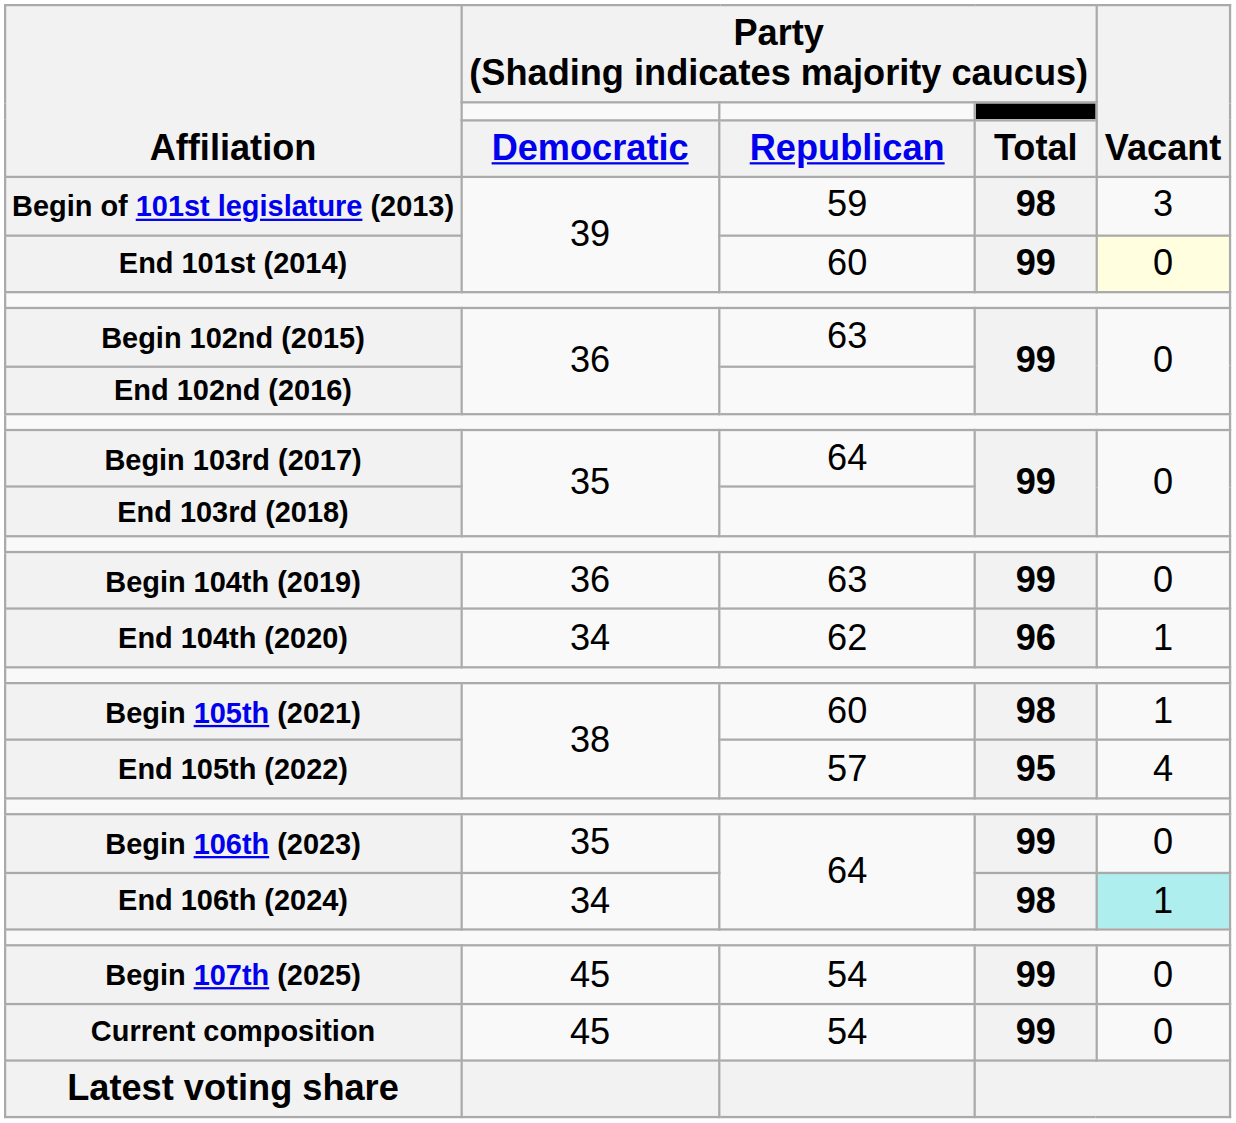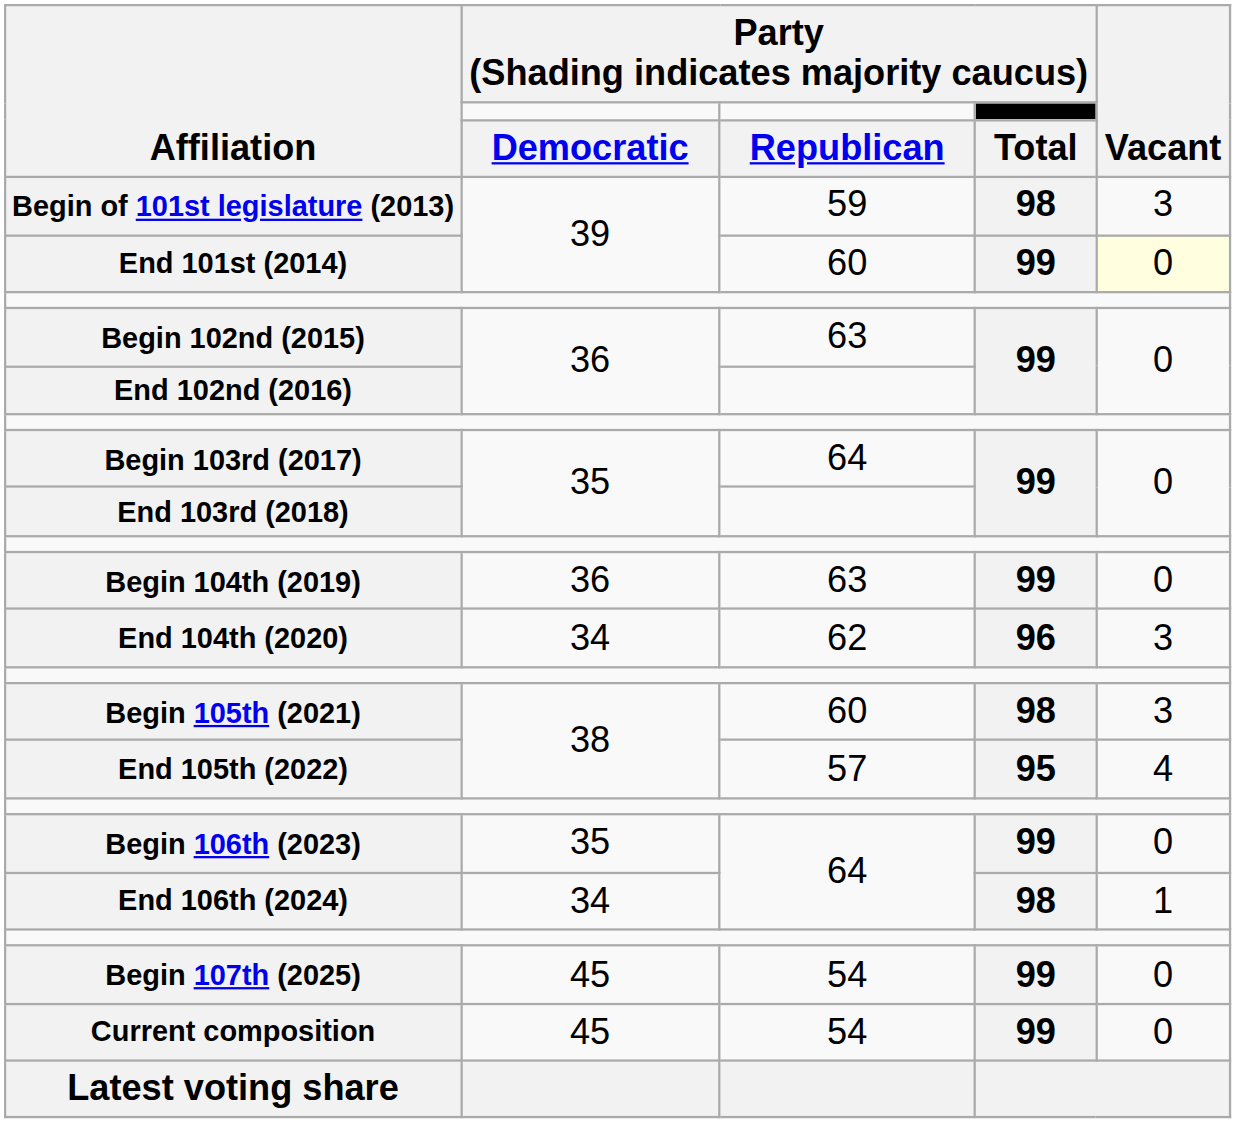End 104th (2020) | Vacant: 1 -> 3
Begin 105th (2021) | Vacant: 1 -> 3
End 106th (2024) | Vacant: paleturquoise background -> no background
